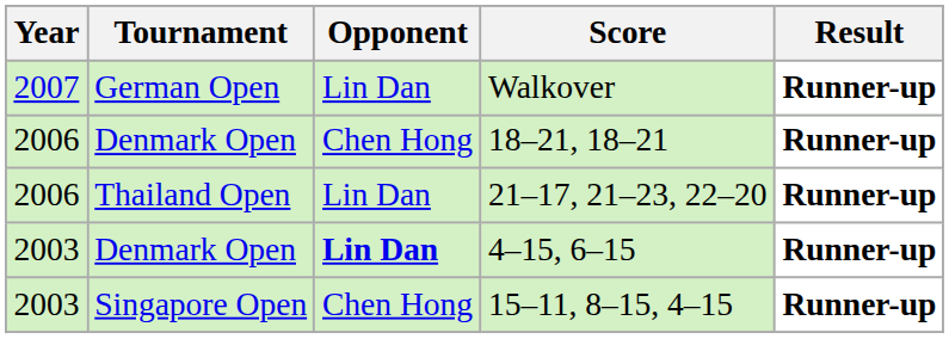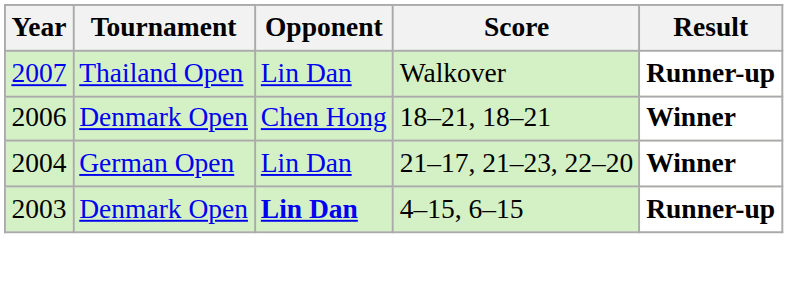Walkover | Tournament: German Open -> Thailand Open
18–21, 18–21 | Result: Runner-up -> Winner
21–17, 21–23, 22–20 | Year: 2006 -> 2004
21–17, 21–23, 22–20 | Tournament: Thailand Open -> German Open
21–17, 21–23, 22–20 | Result: Runner-up -> Winner
- row: 2003 | Singapore Open | Chen Hong | 15–11, 8–15, 4–15 | Runner-up
